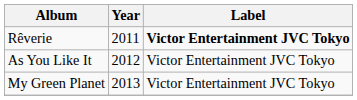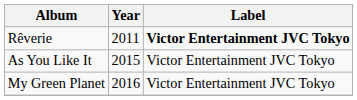As You Like It | Year: 2012 -> 2015
My Green Planet | Year: 2013 -> 2016
